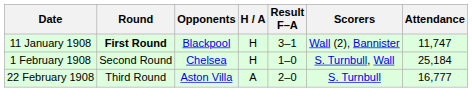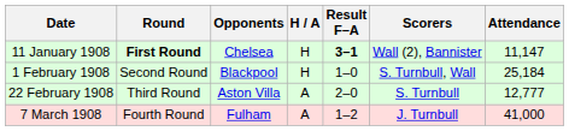11 January 1908 | Opponents: Blackpool -> Chelsea
11 January 1908 | Result F–A: normal -> bold
11 January 1908 | Attendance: 11,747 -> 11,147
1 February 1908 | Opponents: Chelsea -> Blackpool
22 February 1908 | Attendance: 16,777 -> 12,777
+ row: 7 March 1908 | Fourth Round | Fulham | A | 1–2 | J. Turnbull | 41,000
